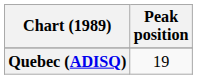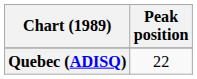Quebec (ADISQ) | Peak position: 19 -> 22
